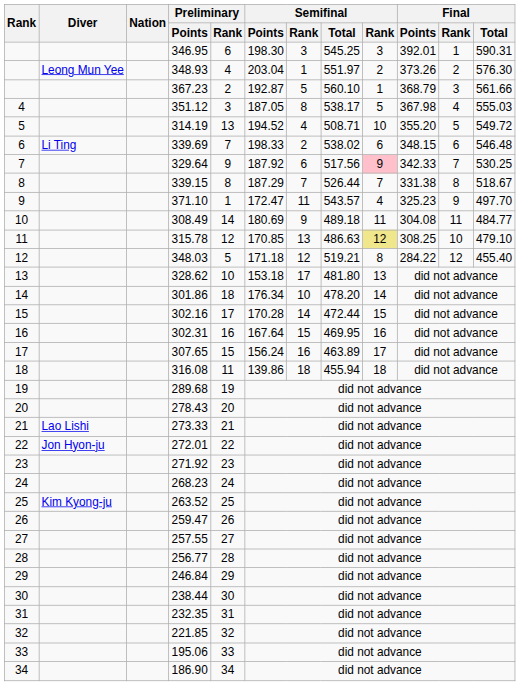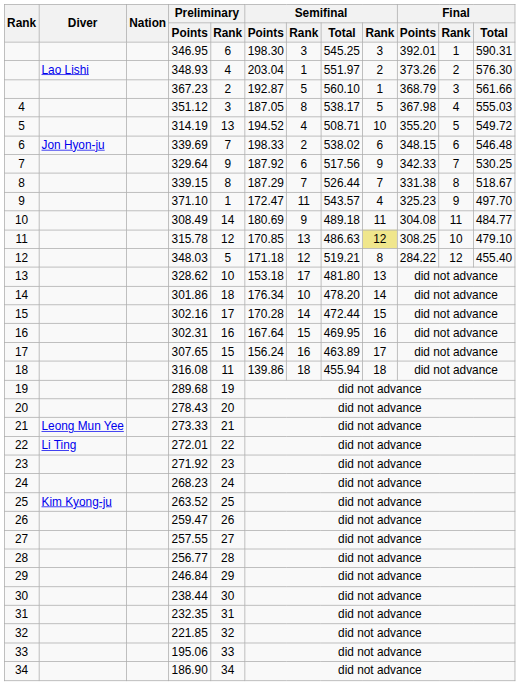348.93 | Diver: Leong Mun Yee -> Lao Lishi
339.69 | Diver: Li Ting -> Jon Hyon-ju
329.64 | column 9: pink background -> no background
273.33 | Diver: Lao Lishi -> Leong Mun Yee
272.01 | Diver: Jon Hyon-ju -> Li Ting
